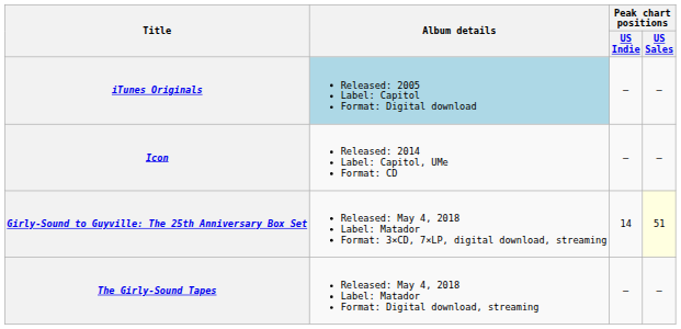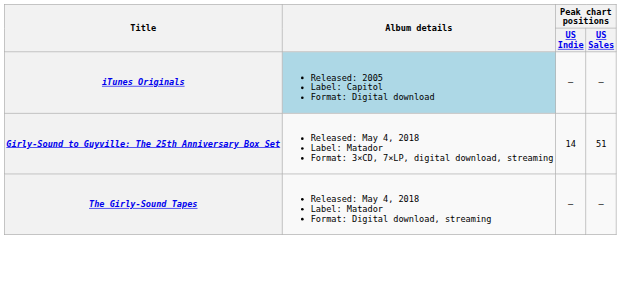- row: Icon | Released: 2014 Label: Capitol, UMe Format: CD | — | —
Girly-Sound to Guyville: The 25th Anniversary Box Set | Peak chart positions / US Sales: lightyellow background -> no background
